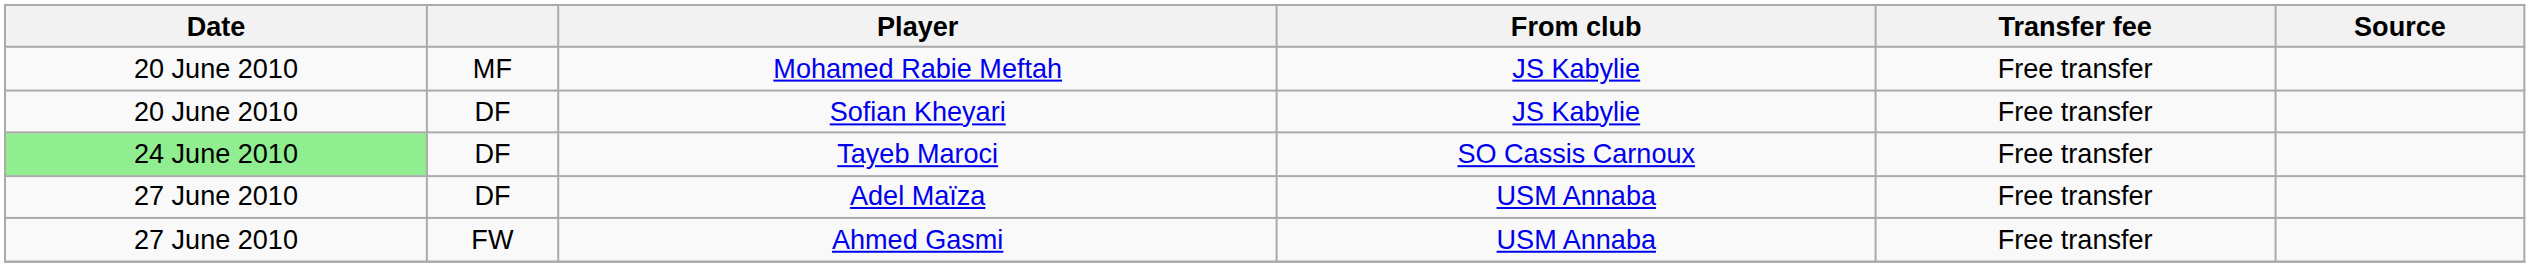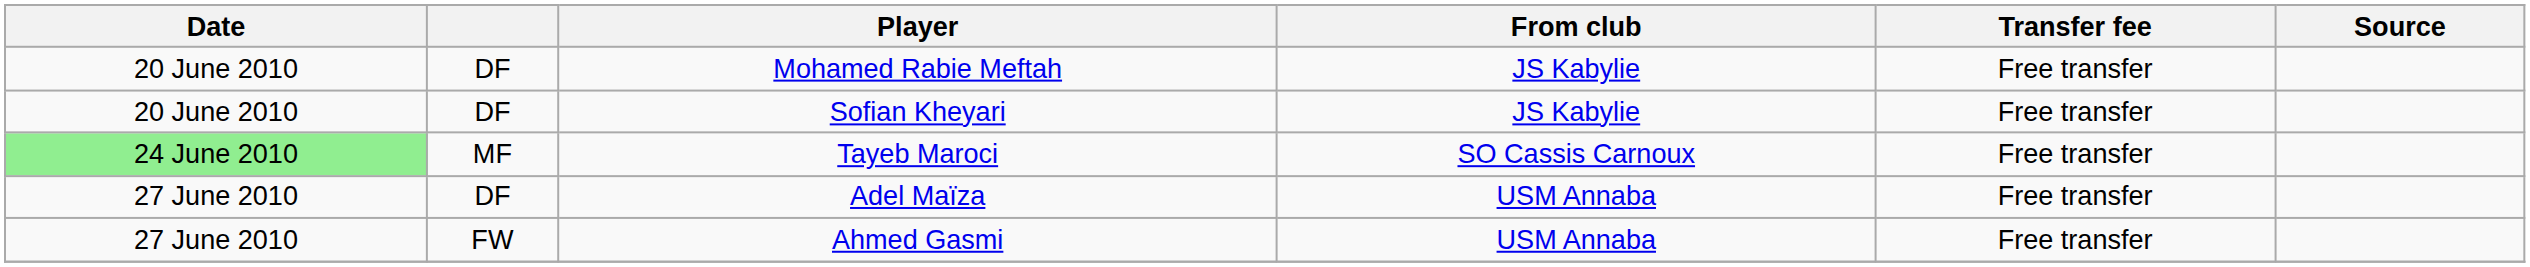Mohamed Rabie Meftah | column 2: MF -> DF
Tayeb Maroci | column 2: DF -> MF
